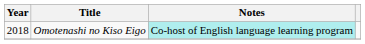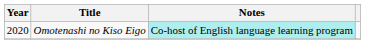Omotenashi no Kiso Eigo | Year: 2018 -> 2020
